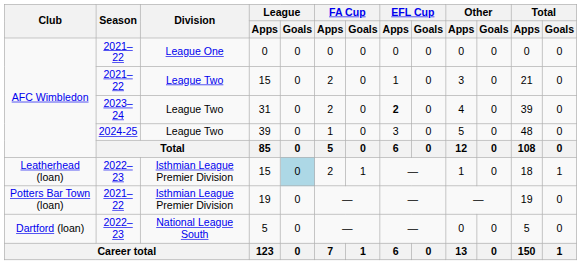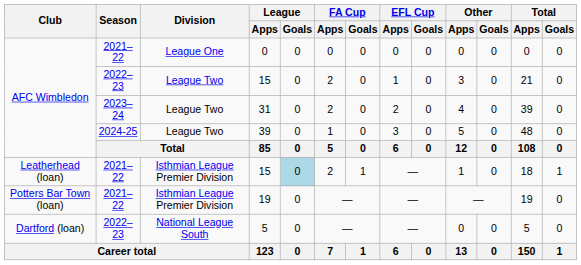AFC Wimbledon / 15 | Season: 2021–22 -> 2022–23
31 | EFL Cup / Apps: bold -> normal
Leatherhead (loan) / 15 | Season: 2022–23 -> 2021–22
